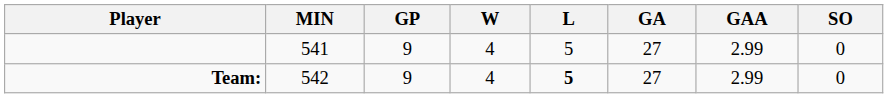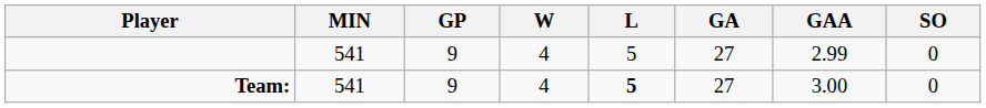Team: | MIN: 542 -> 541
Team: | GAA: 2.99 -> 3.00
